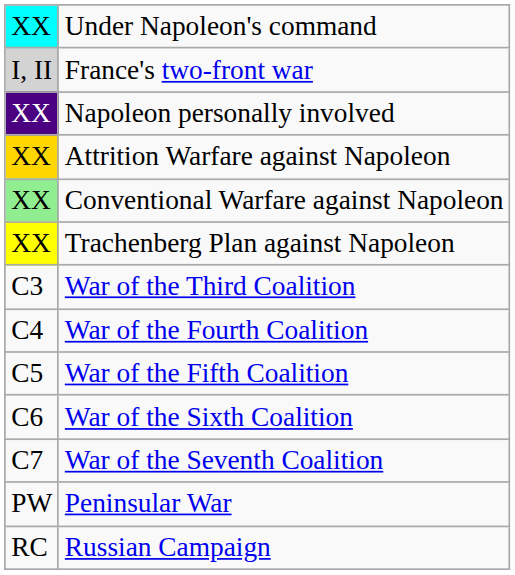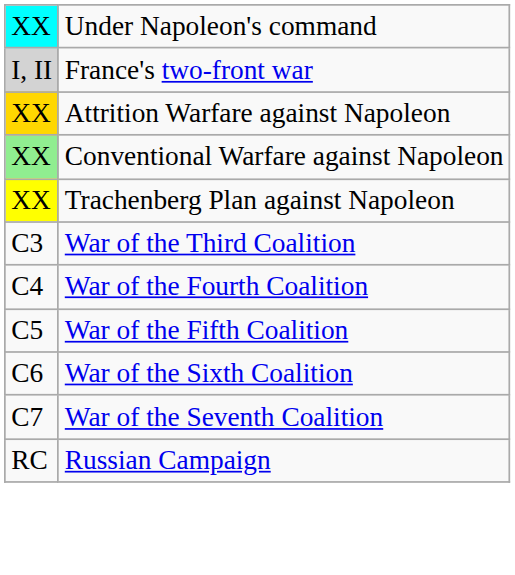- row: XX | Napoleon personally involved
- row: PW | Peninsular War
